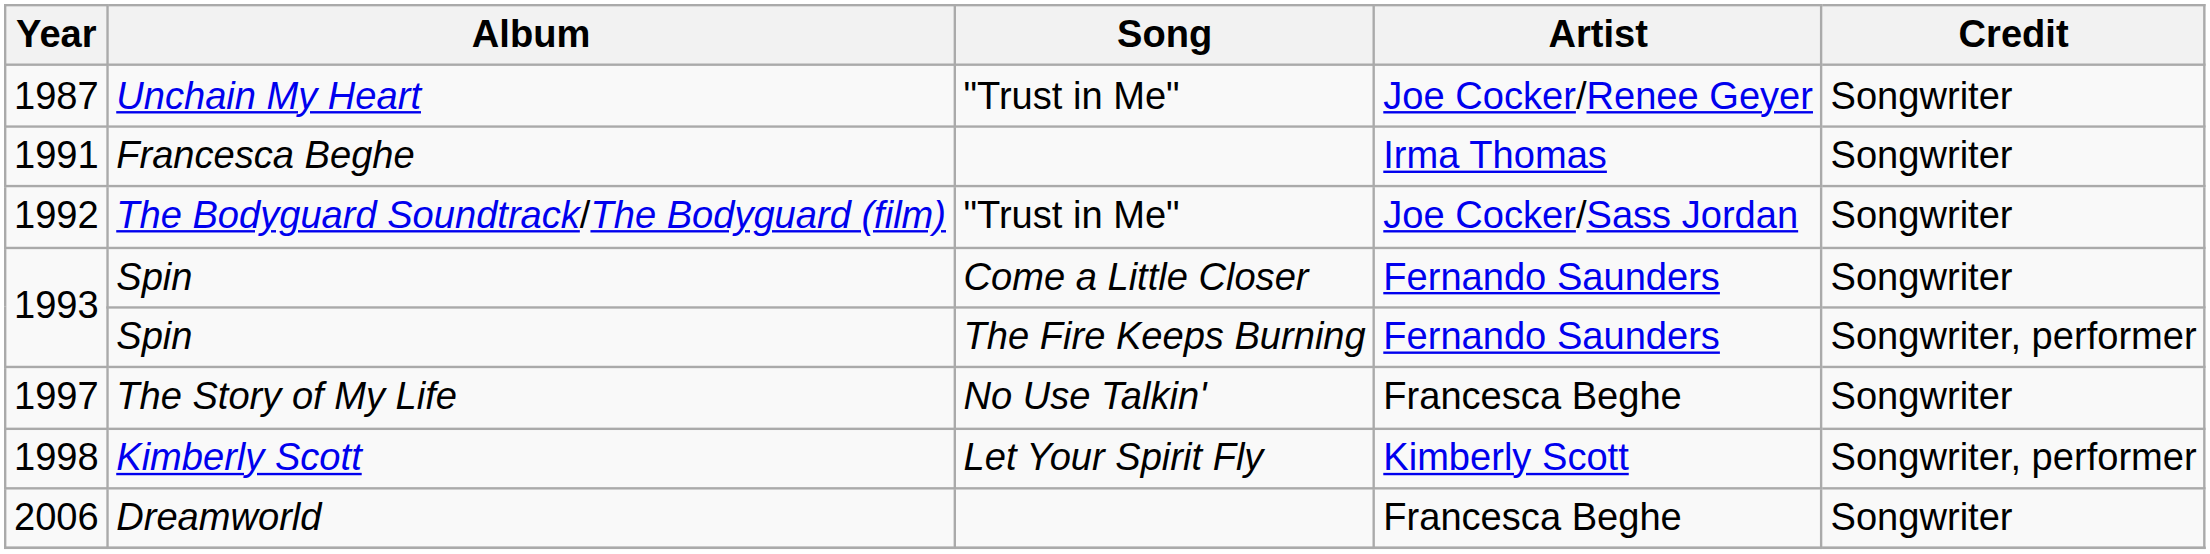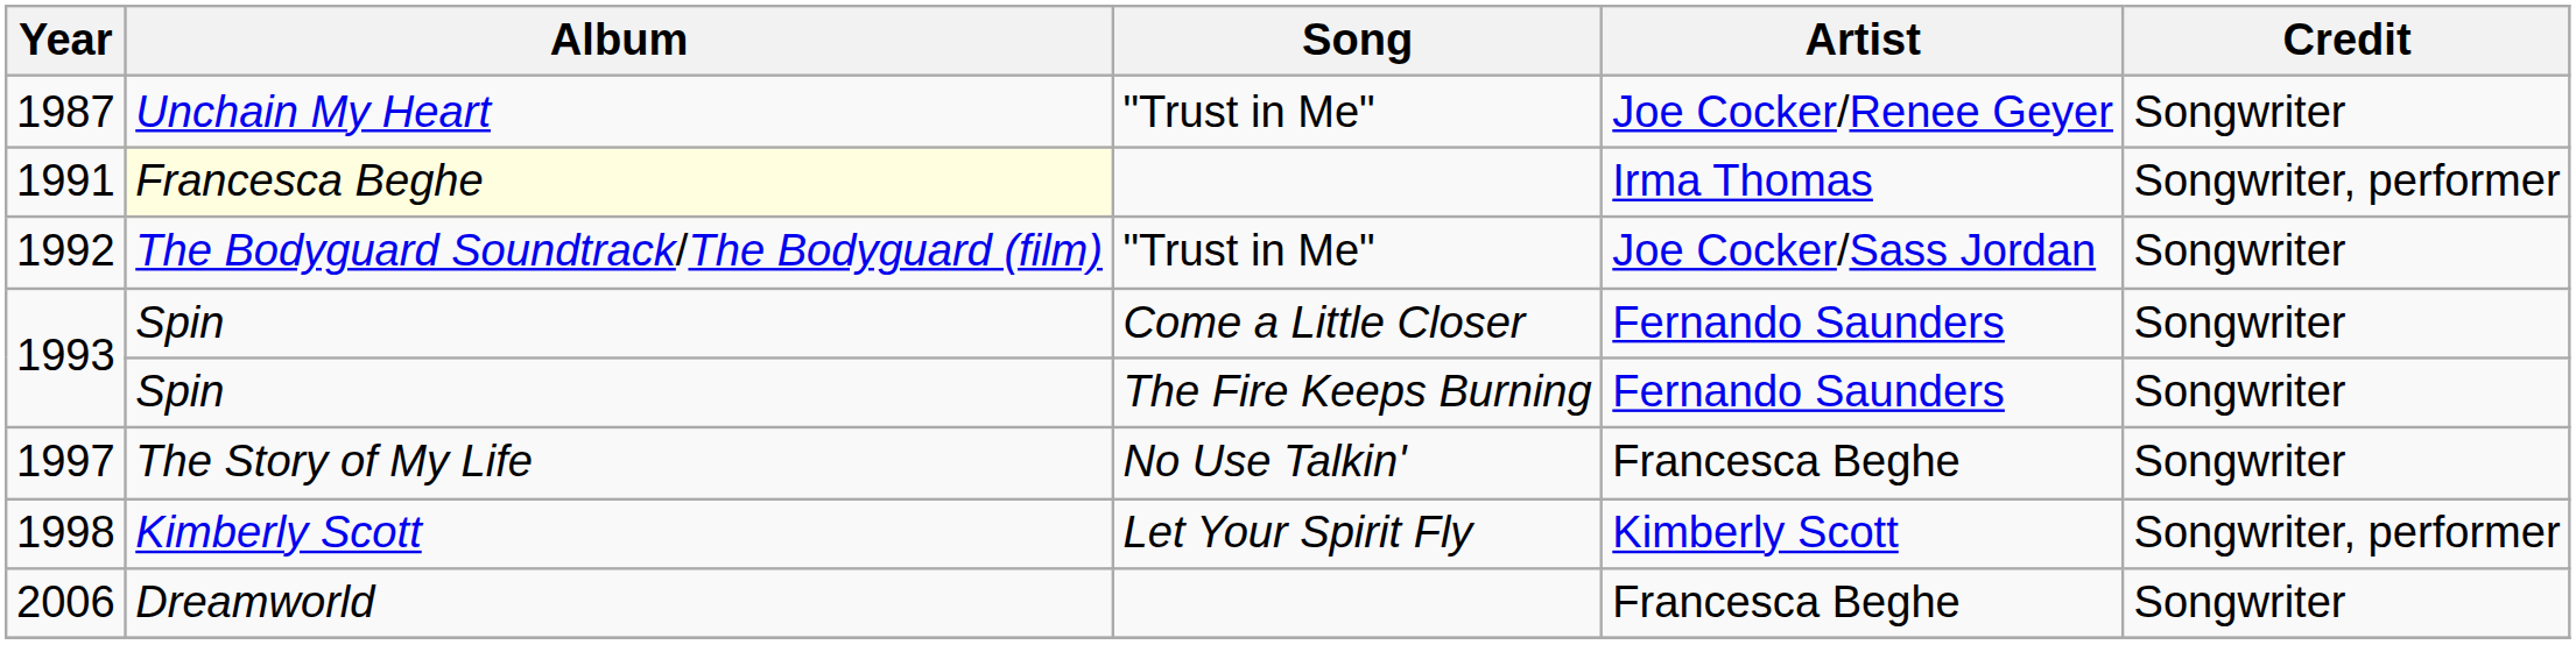1991 | Album: no background -> lightyellow background
1991 | Credit: Songwriter -> Songwriter, performer
1993 / The Fire Keeps Burning | Credit: Songwriter, performer -> Songwriter
